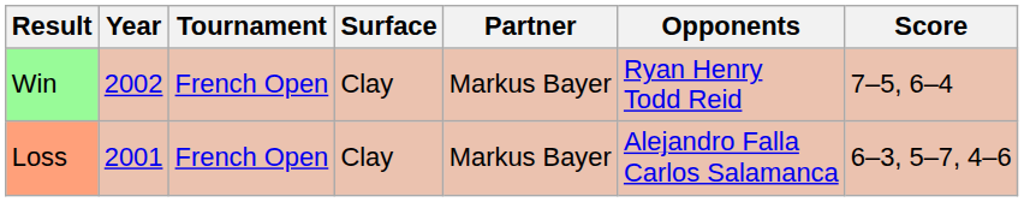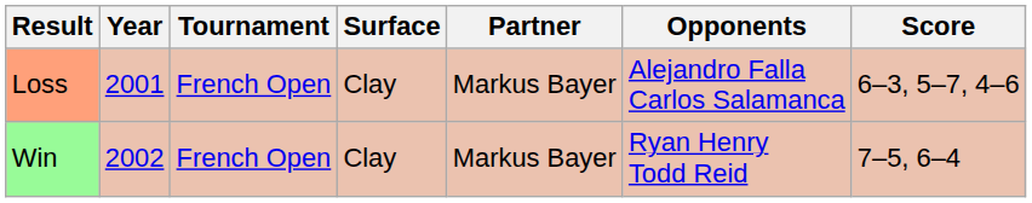rows swapped: Loss <-> Win
